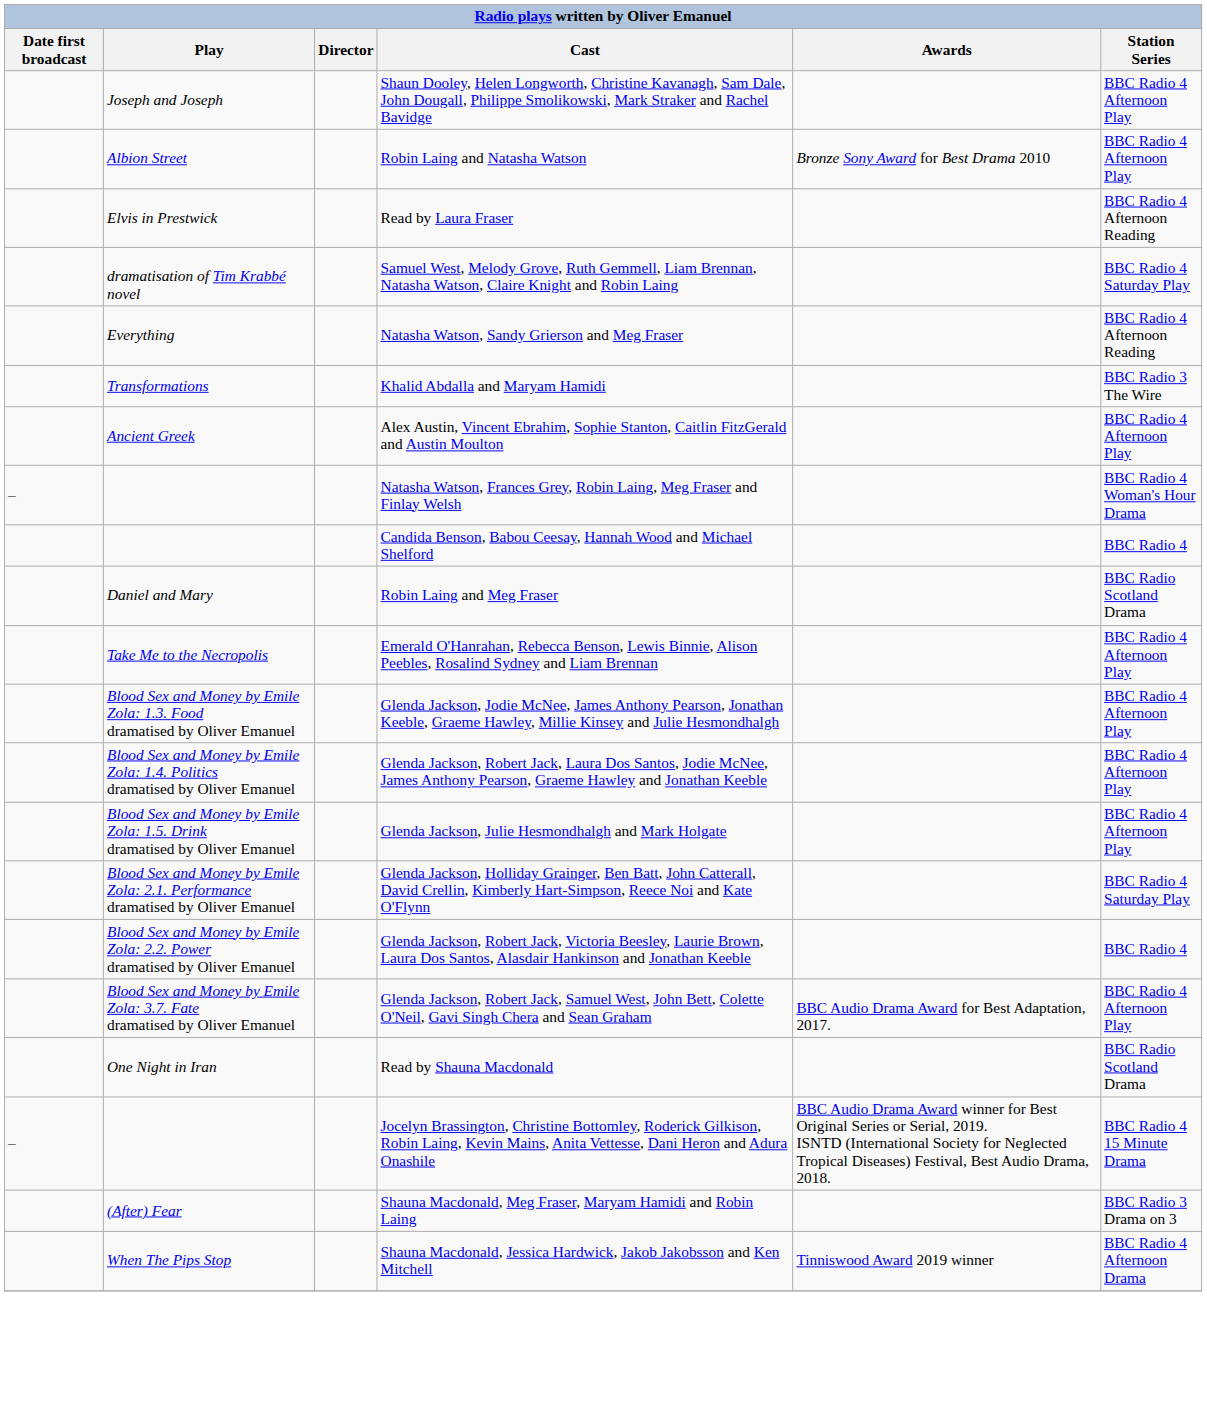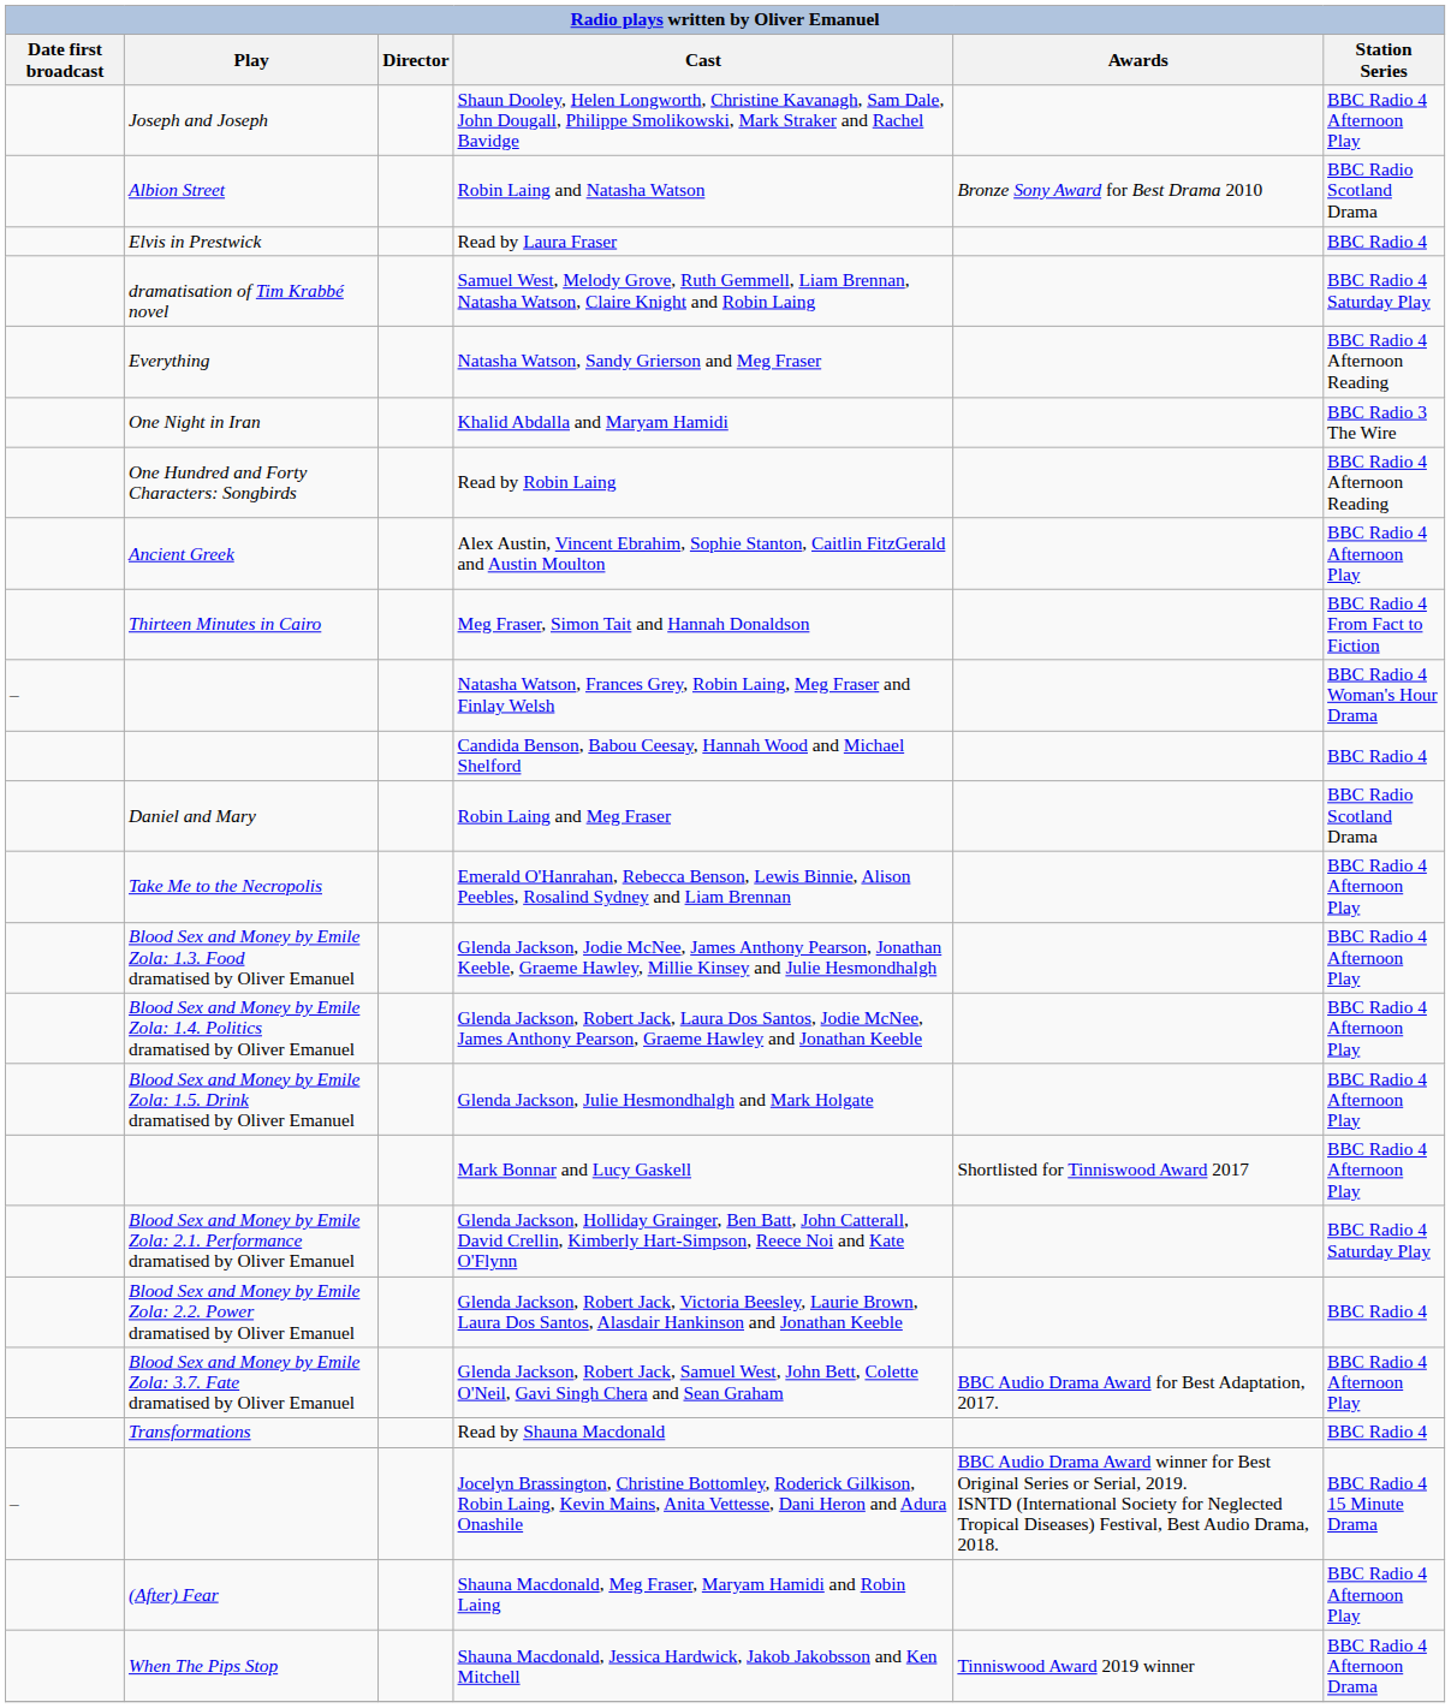Robin Laing and Natasha Watson | Station Series: BBC Radio 4 Afternoon Play -> BBC Radio Scotland Drama
Read by Laura Fraser | Station Series: BBC Radio 4 Afternoon Reading -> BBC Radio 4
Khalid Abdalla and Maryam Hamidi | Play: Transformations -> One Night in Iran
+ row: One Hundred and Forty Characters: Songbirds | Read by Robin Laing | BBC Radio 4 Afternoon Reading
+ row: Thirteen Minutes in Cairo | Meg Fraser, Simon Tait and Hannah Donaldson | BBC Radio 4 From Fact to Fiction
+ row: Mark Bonnar and Lucy Gaskell | Shortlisted for Tinniswood Award 2017 | BBC Radio 4 Afternoon Play
Read by Shauna Macdonald | Play: One Night in Iran -> Transformations
Read by Shauna Macdonald | Station Series: BBC Radio Scotland Drama -> BBC Radio 4
Shauna Macdonald, Meg Fraser, Maryam Hamidi and Robin Laing | Station Series: BBC Radio 3 Drama on 3 -> BBC Radio 4 Afternoon Play
